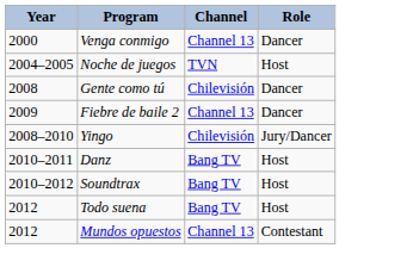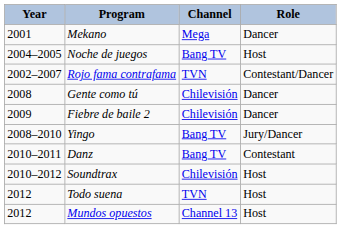- row: 2000 | Venga conmigo | Channel 13 | Dancer
+ row: 2001 | Mekano | Mega | Dancer
Noche de juegos | Channel: TVN -> Bang TV
+ row: 2002–2007 | Rojo fama contrafama | TVN | Contestant/Dancer
Fiebre de baile 2 | Channel: Channel 13 -> Chilevisión
Yingo | Channel: Chilevisión -> Bang TV
Danz | Role: Host -> Contestant
Soundtrax | Channel: Bang TV -> Chilevisión
Todo suena | Channel: Bang TV -> TVN
Mundos opuestos | Role: Contestant -> Host
